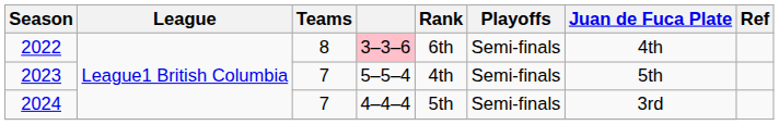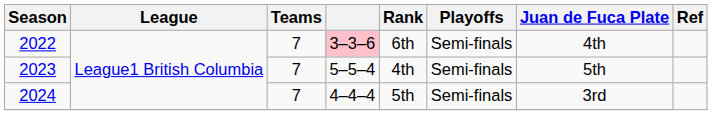2022 | Teams: 8 -> 7
